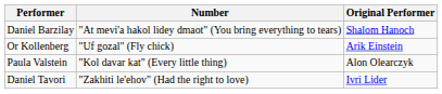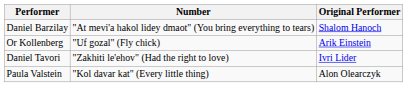rows swapped: Daniel Tavori <-> Paula Valstein
